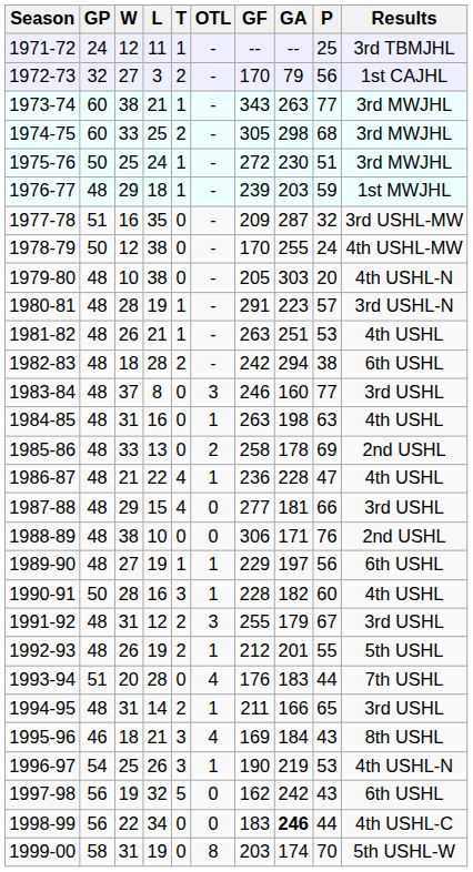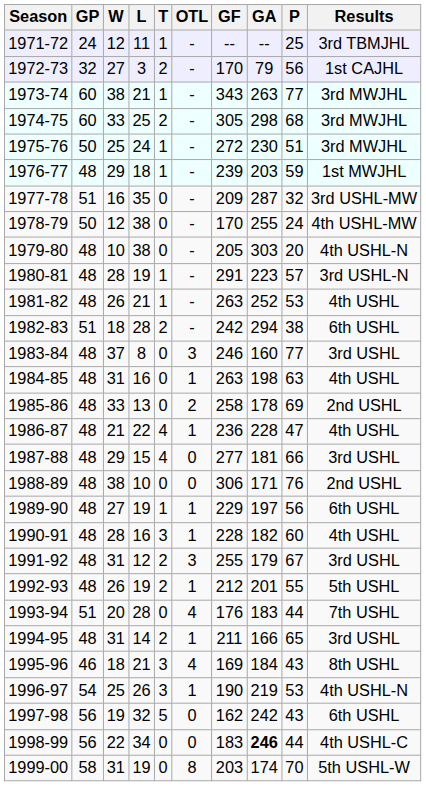1981-82 | GA: 251 -> 252
1982-83 | GP: 48 -> 51
1990-91 | GP: 50 -> 48
